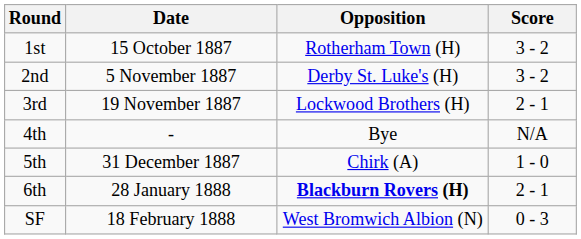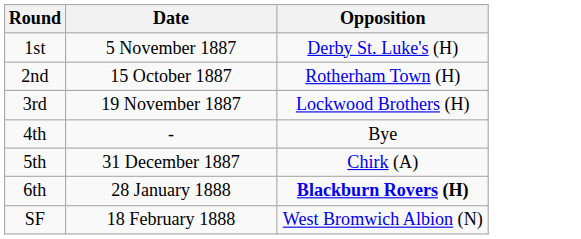- column: Score | 3 - 2 | 3 - 2 | 2 - 1 | N/A | 1 - 0 | 2 - 1 | 0 - 3
1st | Date: 15 October 1887 -> 5 November 1887
1st | Opposition: Rotherham Town (H) -> Derby St. Luke's (H)
2nd | Date: 5 November 1887 -> 15 October 1887
2nd | Opposition: Derby St. Luke's (H) -> Rotherham Town (H)
